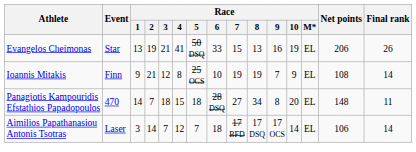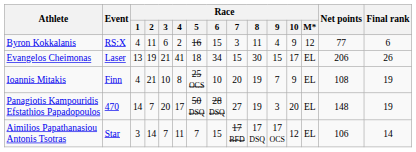+ row: Byron Kokkalanis | RS:X | 4 | 11 | 6 | 2 | 16 | 15 | 3 | 11 | 4 | 9 | 12 | 77 | 6
Evangelos Cheimonas | Event: Star -> Laser
Evangelos Cheimonas | Race / 5: 50 DSQ -> 18
Evangelos Cheimonas | Race / 6: 33 -> 34
Evangelos Cheimonas | Race / 8: 13 -> 30
Evangelos Cheimonas | Race / 9: 16 -> 15
Evangelos Cheimonas | Race / 10: 19 -> 17
Ioannis Mitakis | Race / 1: 9 -> 4
Ioannis Mitakis | Race / 3: 12 -> 10
Ioannis Mitakis | Race / 7: 19 -> 20
Ioannis Mitakis | Final rank: 14 -> 19
Panagiotis Kampouridis Efstathios Papadopoulos | Race / 3: 18 -> 20
Panagiotis Kampouridis Efstathios Papadopoulos | Race / 4: 15 -> 17
Panagiotis Kampouridis Efstathios Papadopoulos | Race / 5: 18 -> 50 DSQ
Panagiotis Kampouridis Efstathios Papadopoulos | Race / 8: 34 -> 19
Panagiotis Kampouridis Efstathios Papadopoulos | Race / 9: 8 -> 3
Panagiotis Kampouridis Efstathios Papadopoulos | Final rank: 11 -> 19
Aimilios Papathanasiou Antonis Tsotras | Event: Laser -> Star
Aimilios Papathanasiou Antonis Tsotras | Race / 4: 12 -> 11
Aimilios Papathanasiou Antonis Tsotras | Race / 6: 18 -> 15
Aimilios Papathanasiou Antonis Tsotras | Race / 10: 14 -> 12
